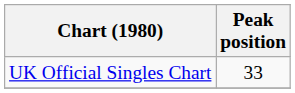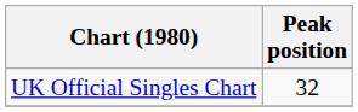UK Official Singles Chart | Peak position: 33 -> 32
